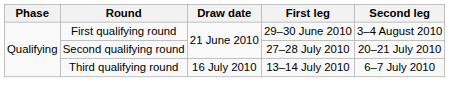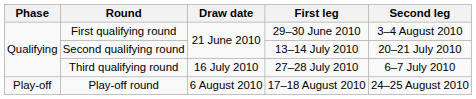Second qualifying round | First leg: 27–28 July 2010 -> 13–14 July 2010
Third qualifying round | First leg: 13–14 July 2010 -> 27–28 July 2010
+ row: Play-off | Play-off round | 6 August 2010 | 17–18 August 2010 | 24–25 August 2010
